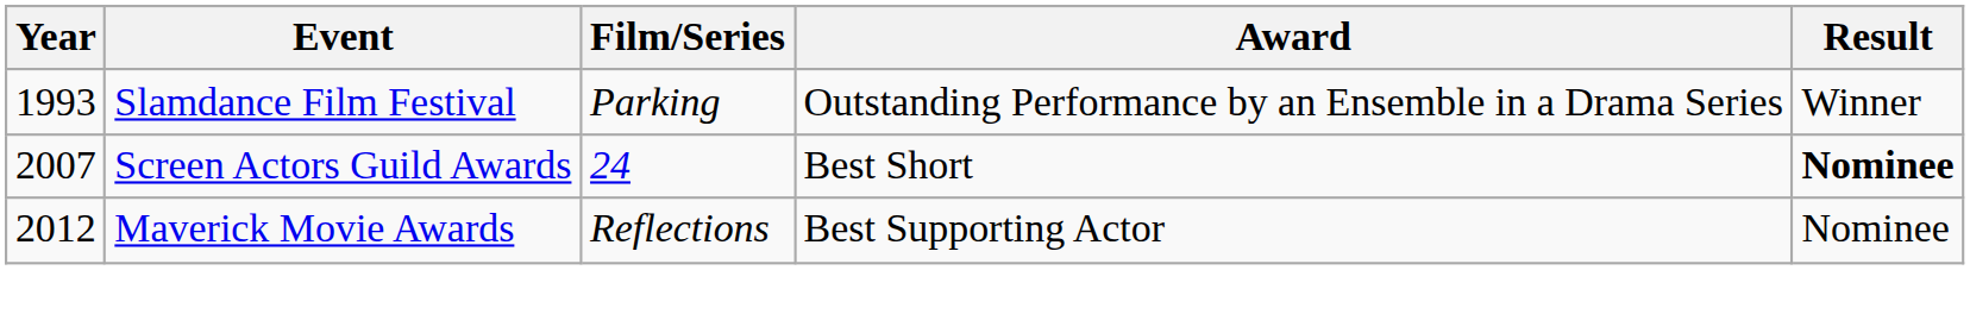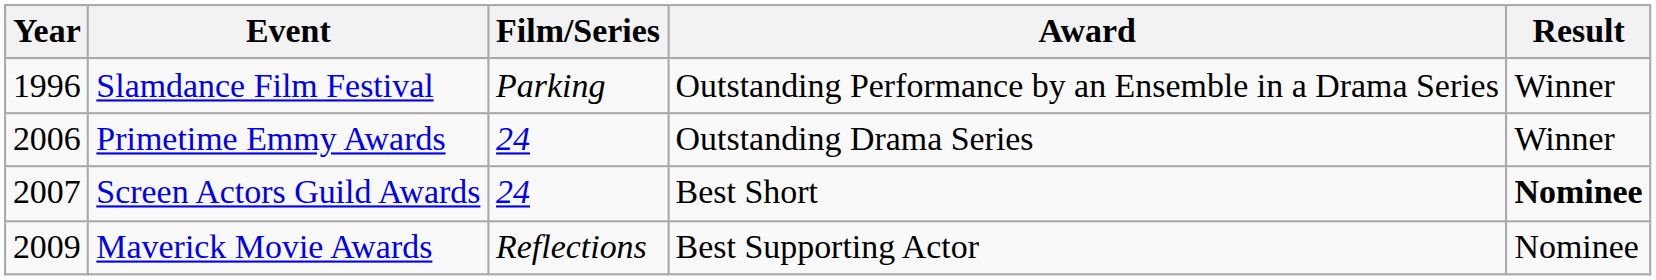Slamdance Film Festival | Year: 1993 -> 1996
+ row: 2006 | Primetime Emmy Awards | 24 | Outstanding Drama Series | Winner
Maverick Movie Awards | Year: 2012 -> 2009
